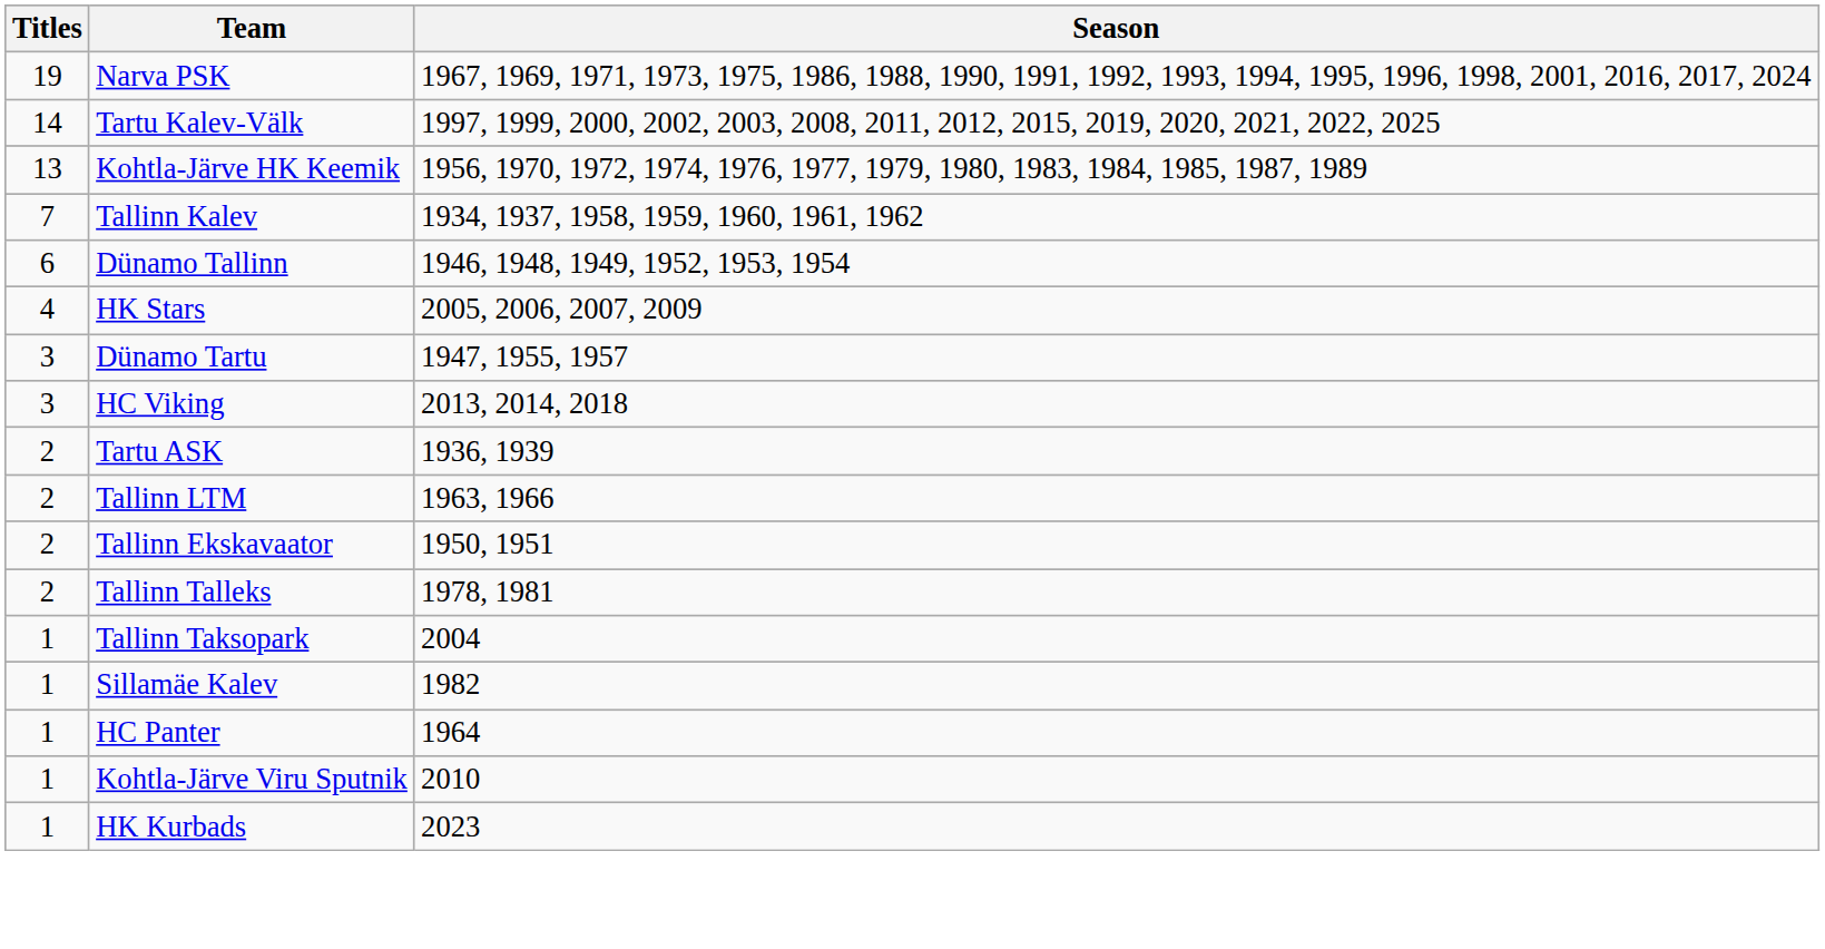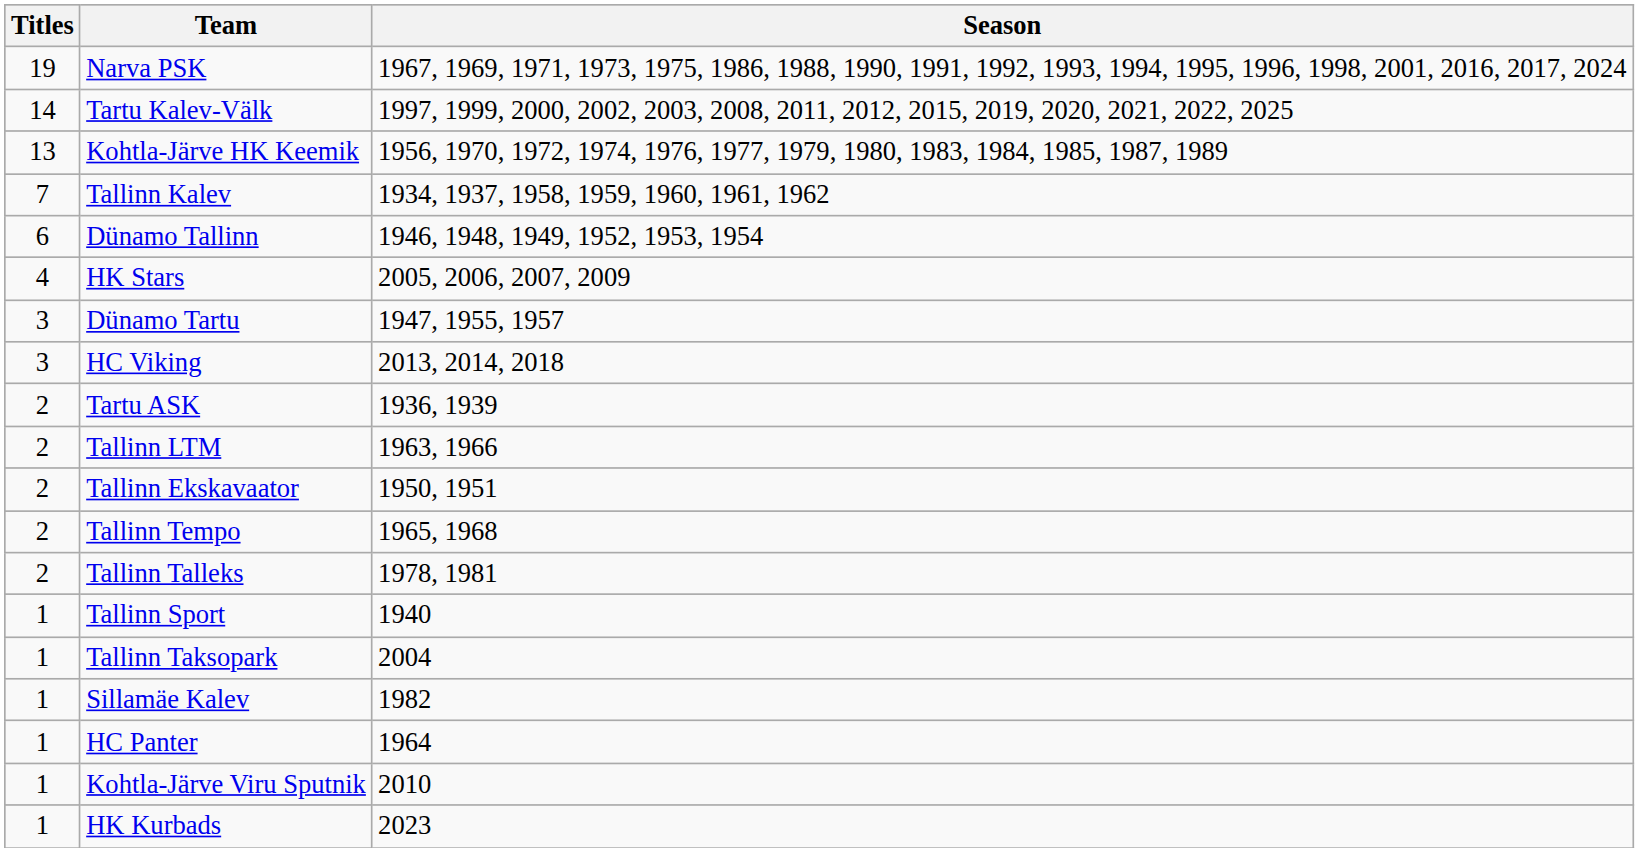+ row: 2 | Tallinn Tempo | 1965, 1968
+ row: 1 | Tallinn Sport | 1940
